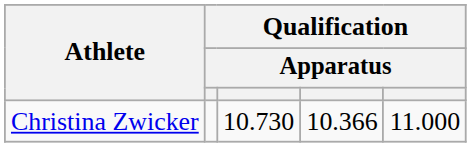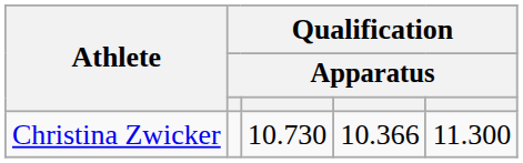Christina Zwicker | column 5: 11.000 -> 11.300
